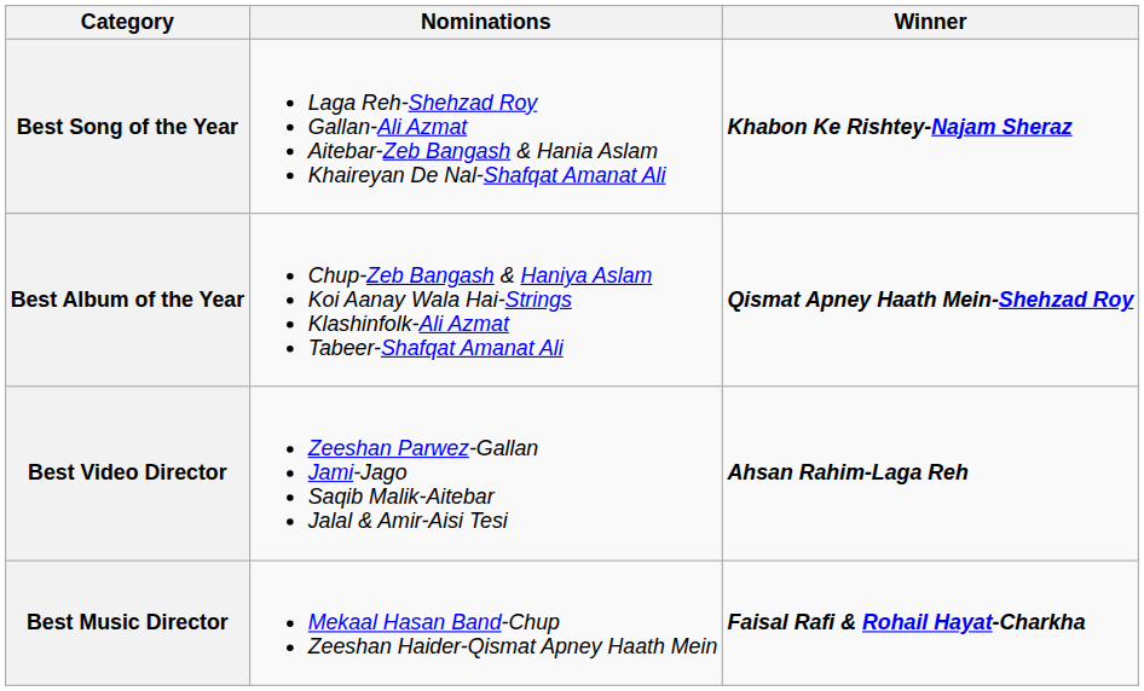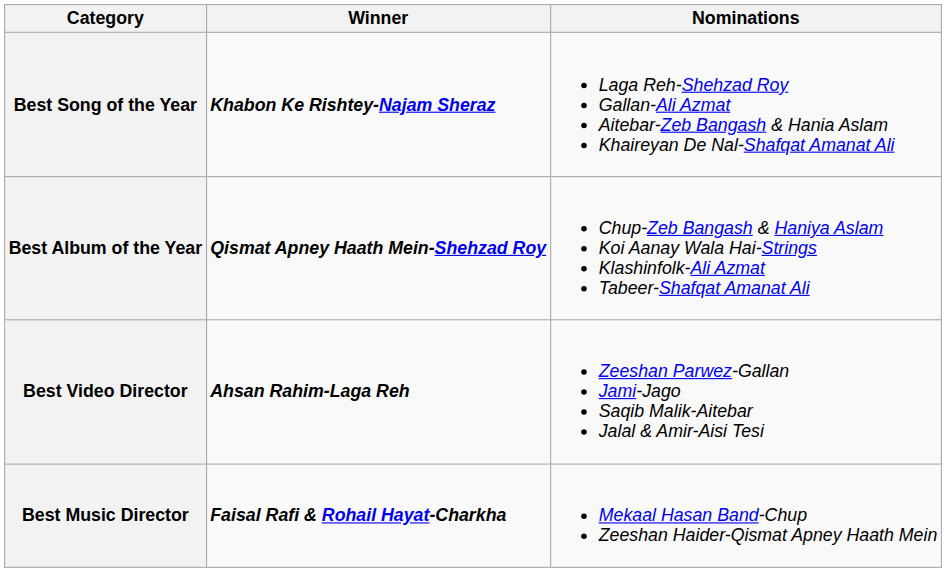columns swapped: Winner <-> Nominations
